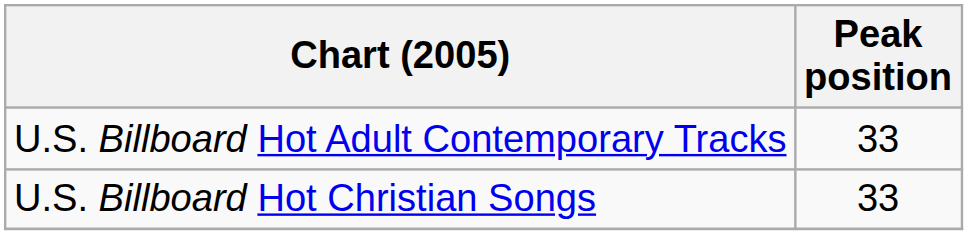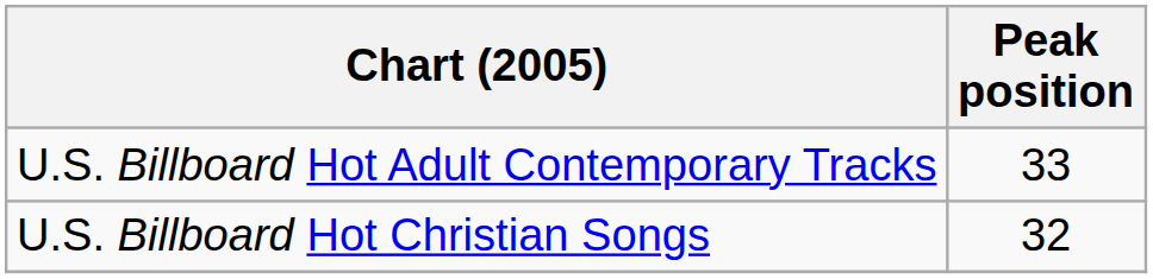U.S. Billboard Hot Christian Songs | Peak position: 33 -> 32
